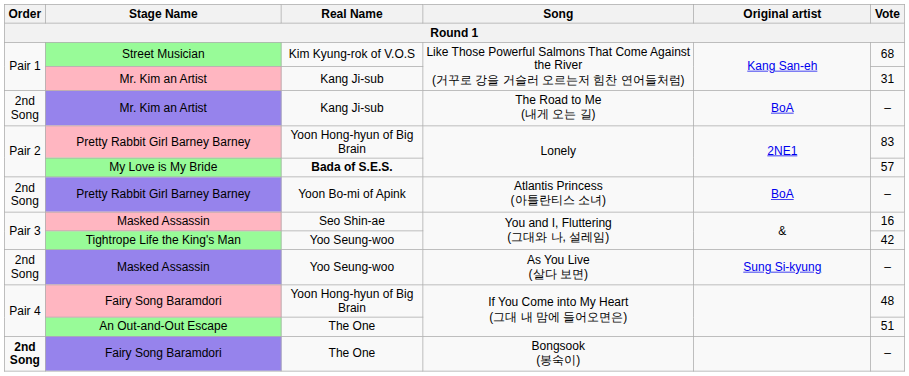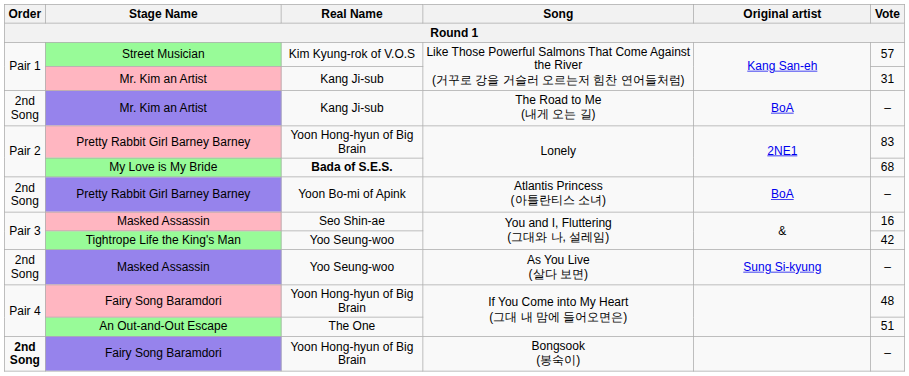Street Musician | Vote: 68 -> 57
My Love is My Bride | Vote: 57 -> 68
Fairy Song Baramdori / Bongsook (봉숙이) | Real Name: The One -> Yoon Hong-hyun of Big Brain
